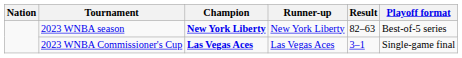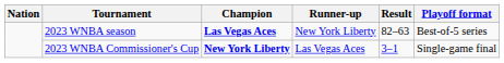2023 WNBA season | Champion: New York Liberty -> Las Vegas Aces
2023 WNBA Commissioner's Cup | Champion: Las Vegas Aces -> New York Liberty
